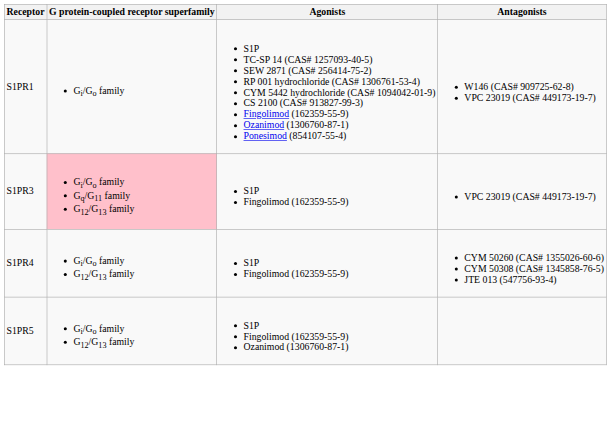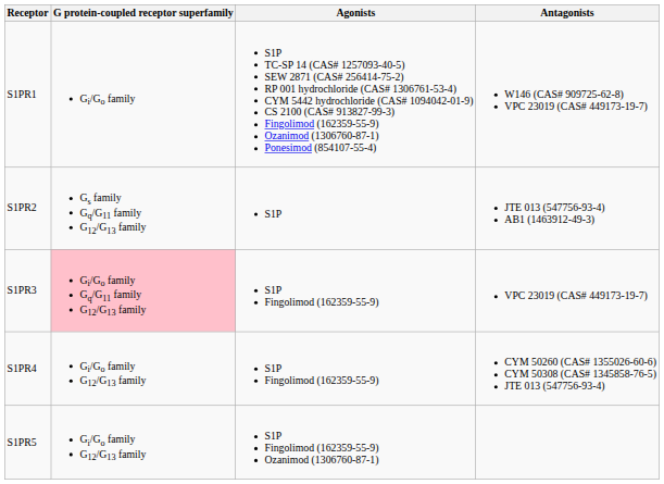+ row: S1PR2 | Gs family Gq/G11 family G12/G13 family | S1P | JTE 013 (547756-93-4) AB1 (1463912-49-3)
